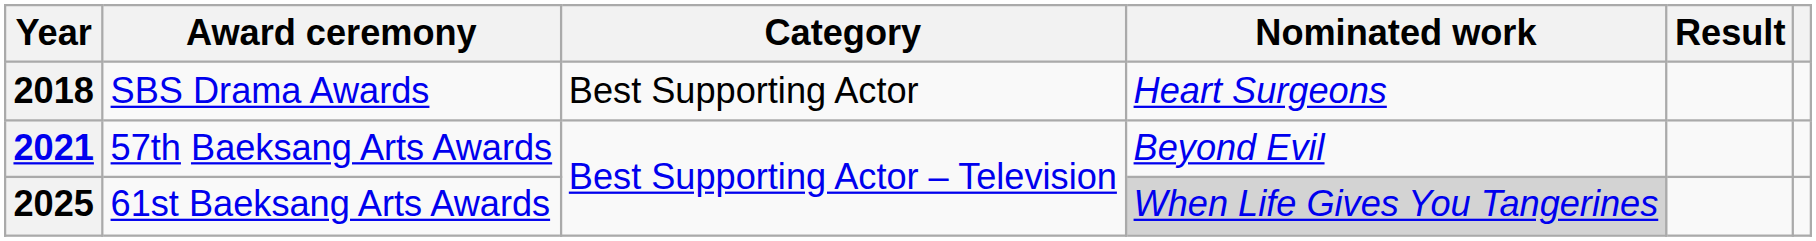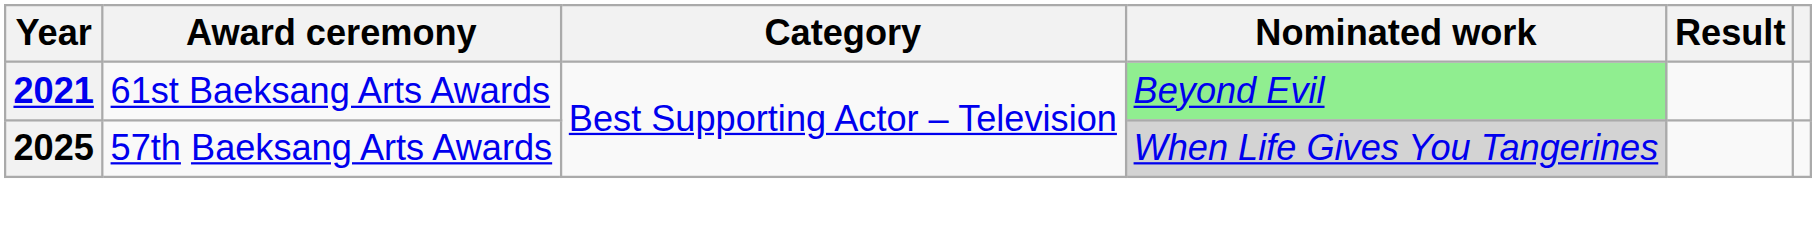- row: 2018 | SBS Drama Awards | Best Supporting Actor | Heart Surgeons
2021 | Award ceremony: 57th Baeksang Arts Awards -> 61st Baeksang Arts Awards
2021 | Nominated work: no background -> lightgreen background
2025 | Award ceremony: 61st Baeksang Arts Awards -> 57th Baeksang Arts Awards
